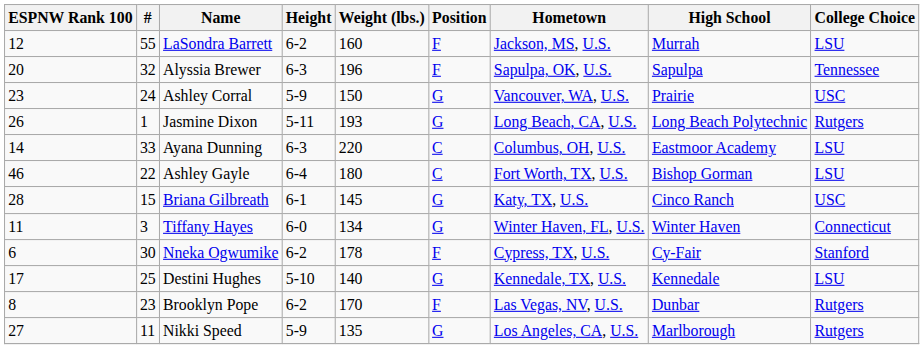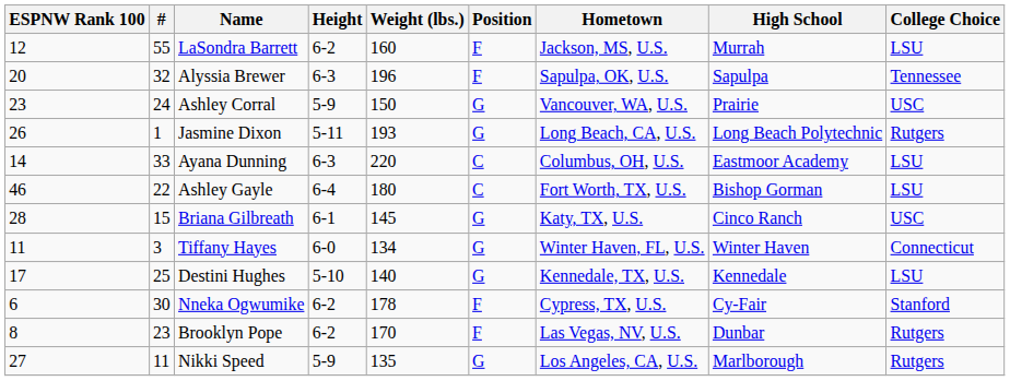rows swapped: Destini Hughes <-> Nneka Ogwumike
